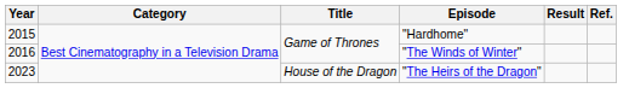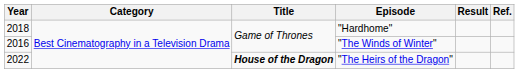"Hardhome" | Year: 2015 -> 2018
"The Heirs of the Dragon" | Year: 2023 -> 2022
"The Heirs of the Dragon" | Title: normal -> bold
